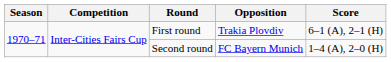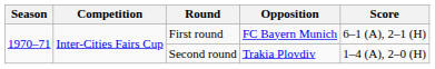First round | Opposition: Trakia Plovdiv -> FC Bayern Munich
Second round | Opposition: FC Bayern Munich -> Trakia Plovdiv
